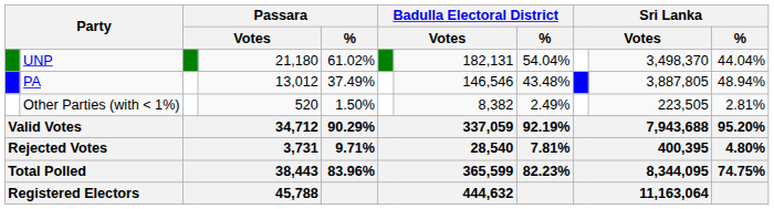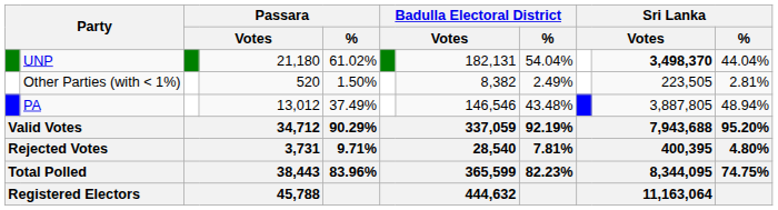UNP | column 10: normal -> bold
rows swapped: PA <-> Other Parties (with < 1%)
